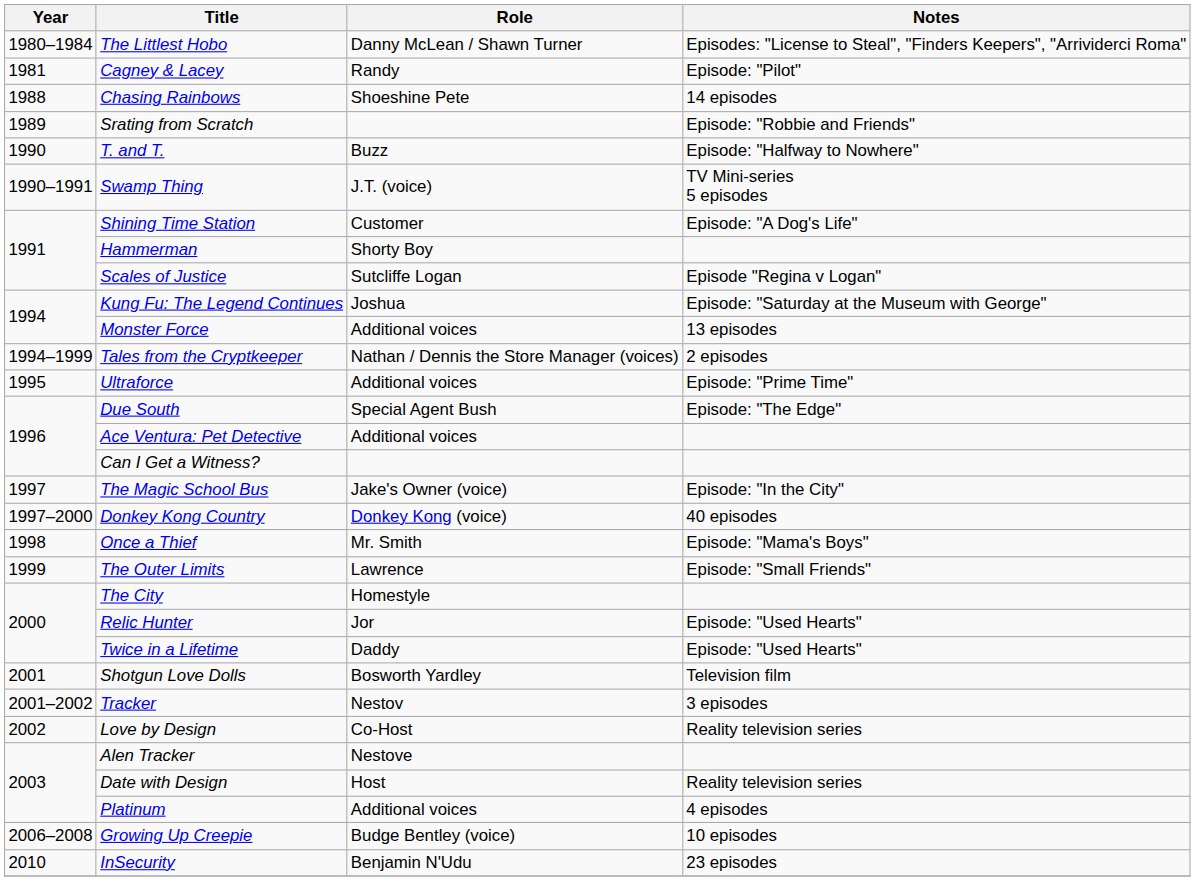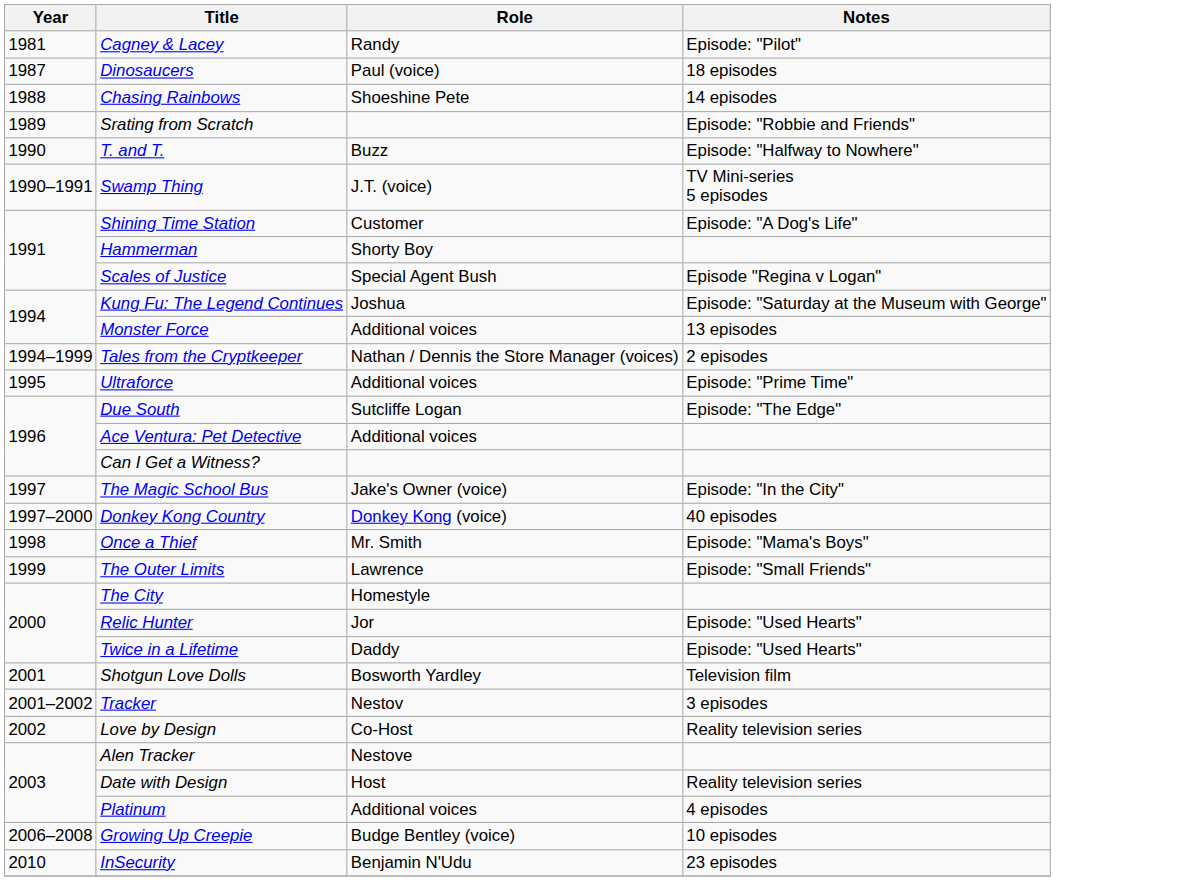- row: 1980–1984 | The Littlest Hobo | Danny McLean / Shawn Turner | Episodes: "License to Steal", "Finders Keepers", "Arrividerci Roma"
+ row: 1987 | Dinosaucers | Paul (voice) | 18 episodes
Scales of Justice | Role: Sutcliffe Logan -> Special Agent Bush
Due South | Role: Special Agent Bush -> Sutcliffe Logan
